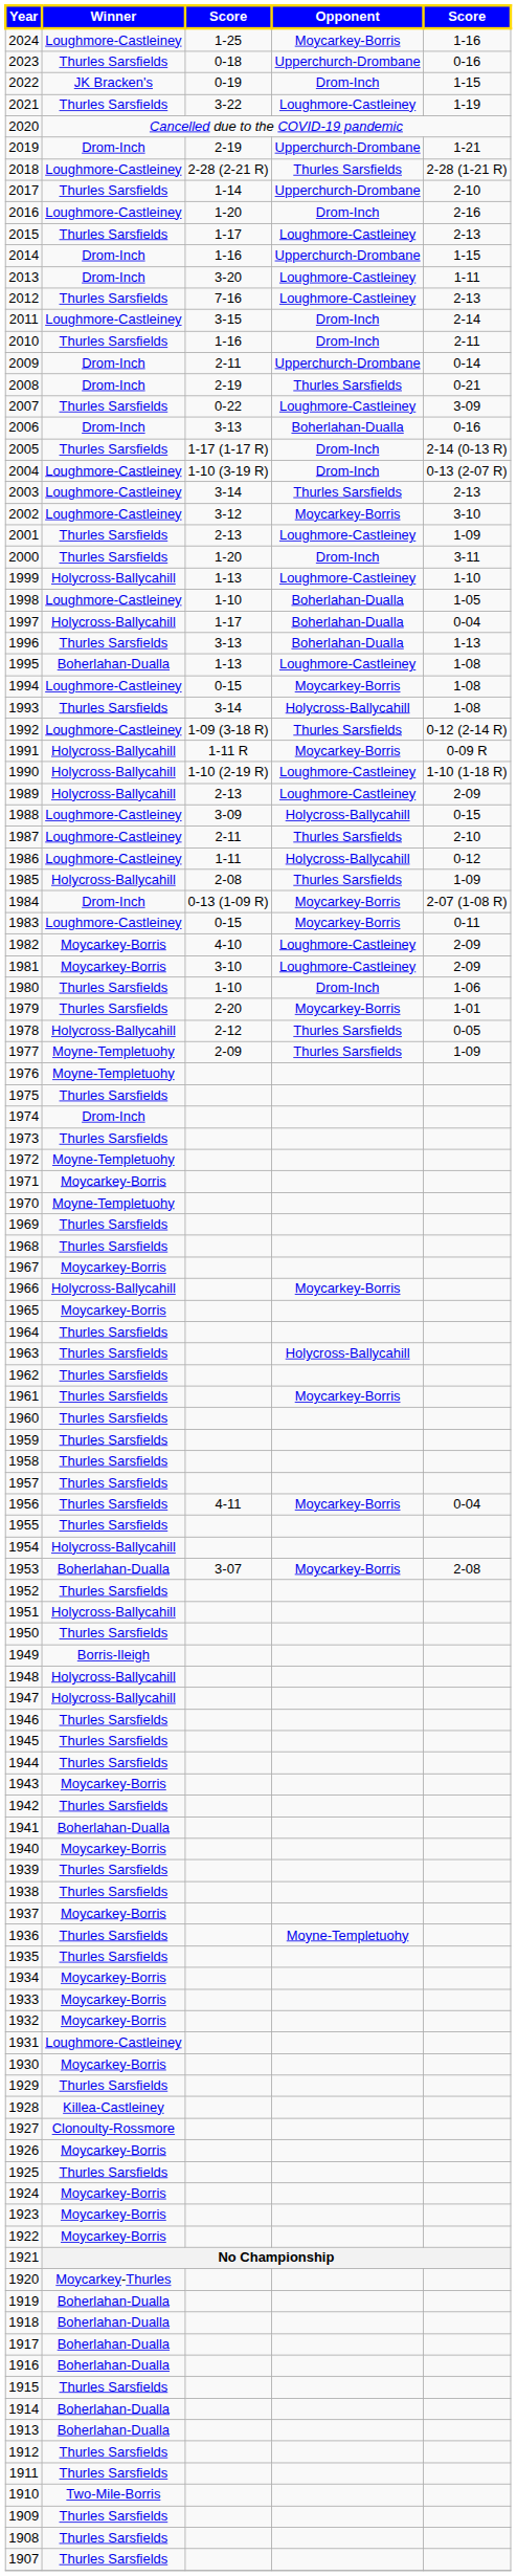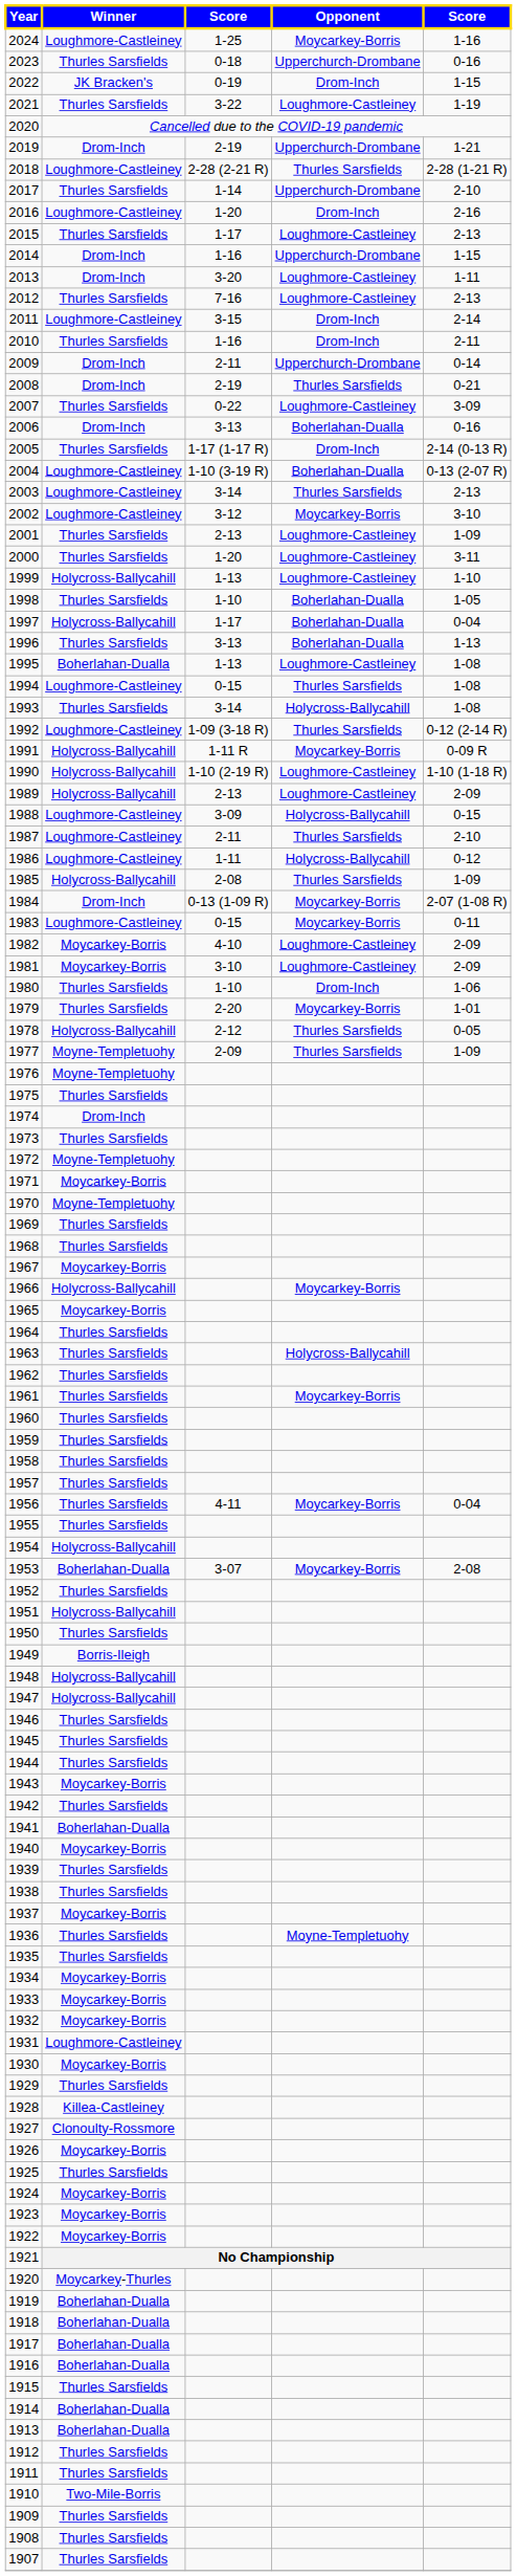2004 | Opponent: Drom-Inch -> Boherlahan-Dualla
2000 | Opponent: Drom-Inch -> Loughmore-Castleiney
1998 | Winner: Loughmore-Castleiney -> Thurles Sarsfields
1994 | Opponent: Moycarkey-Borris -> Thurles Sarsfields
